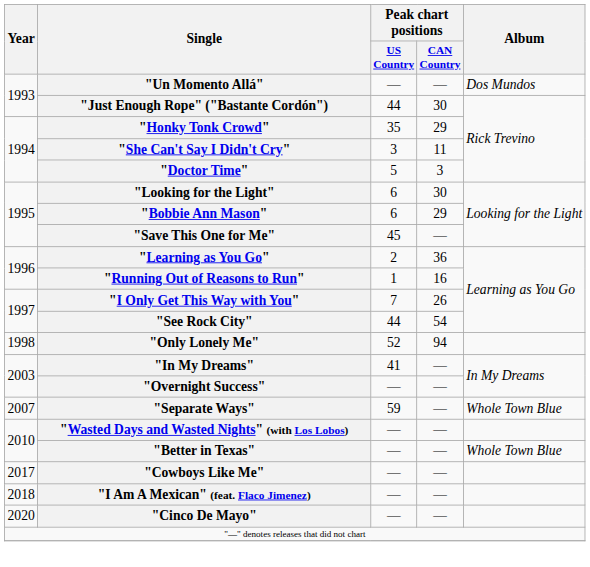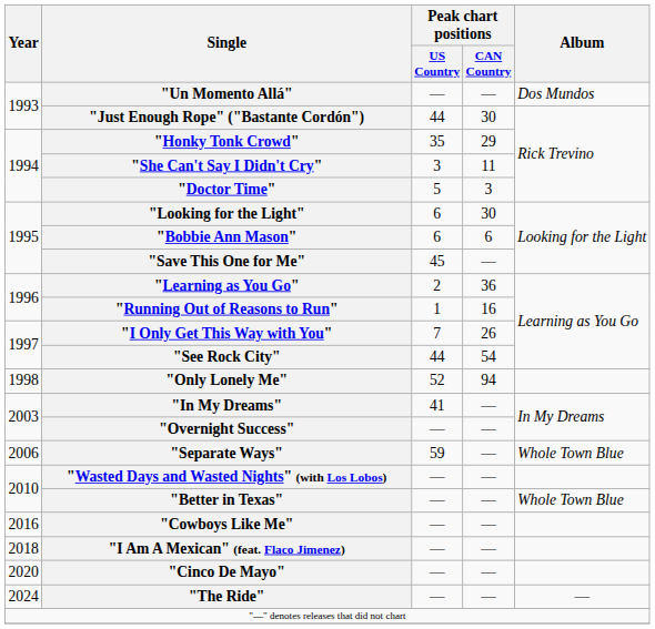"Bobbie Ann Mason" | Peak chart positions / CAN Country: 29 -> 6
"Separate Ways" | Year: 2007 -> 2006
"Cowboys Like Me" | Year: 2017 -> 2016
+ row: 2024 | "The Ride" | — | — | —
